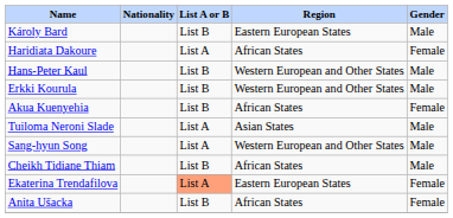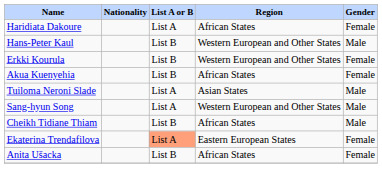- row: Károly Bard | List B | Eastern European States | Male
Erkki Kourula | Gender: Male -> Female
